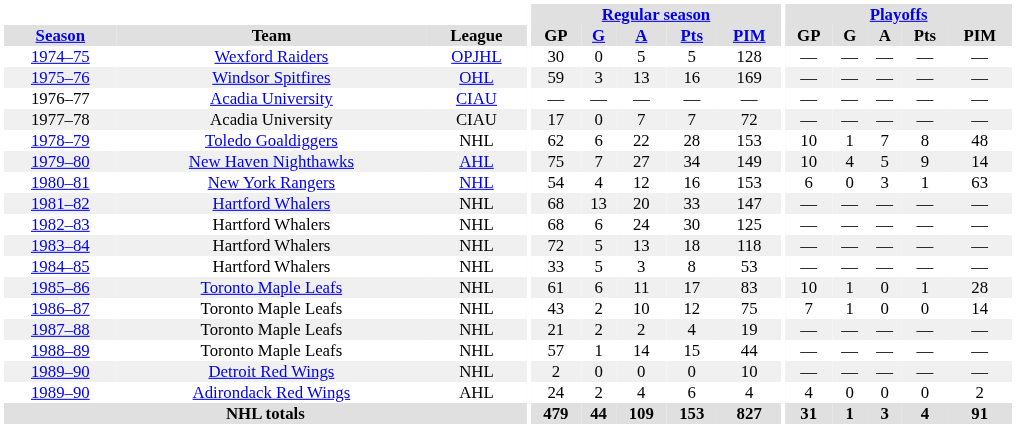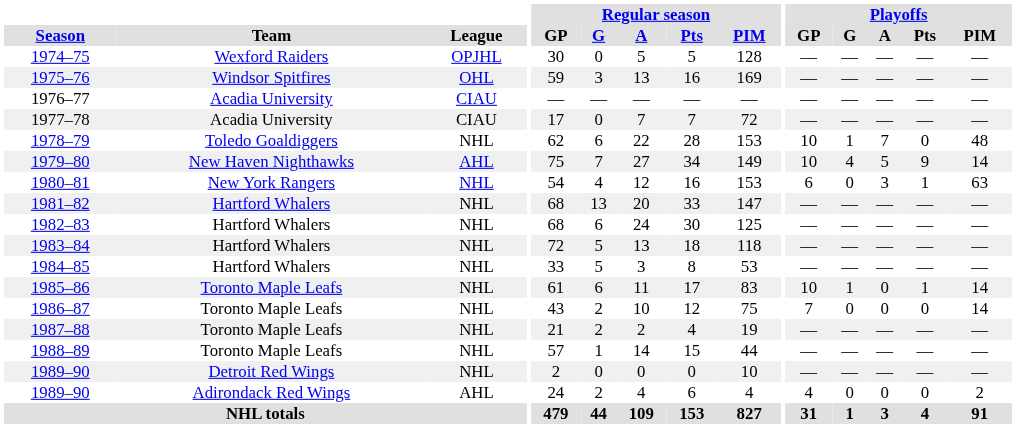1978–79 | Playoffs / Pts: 8 -> 0
1985–86 | Playoffs / PIM: 28 -> 14
1986–87 | Playoffs / G: 1 -> 0
